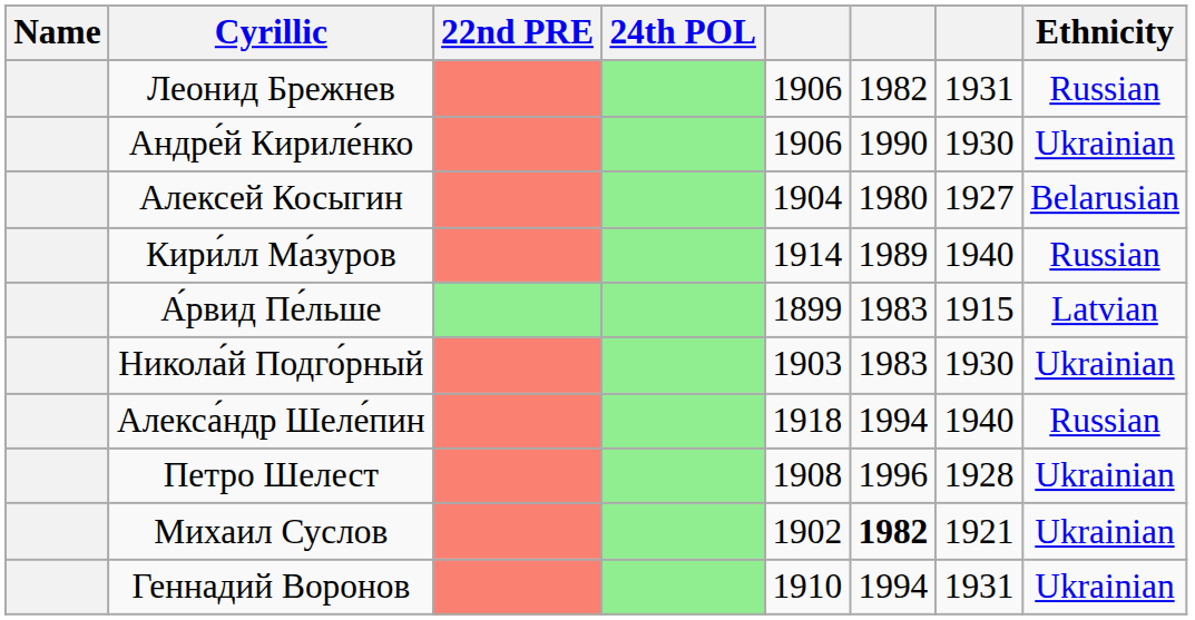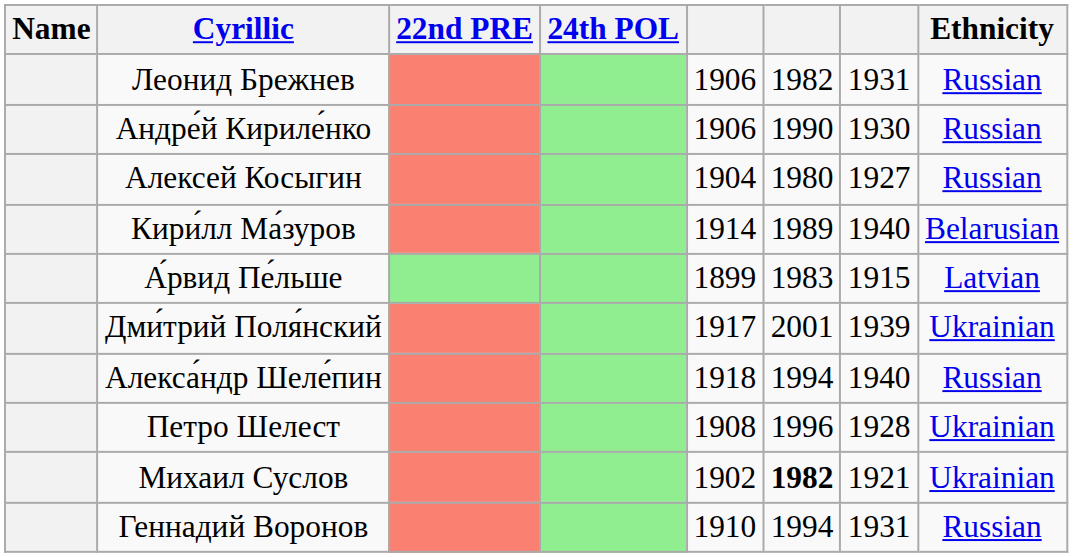Андре́й Кириле́нко | Ethnicity: Ukrainian -> Russian
Алексей Косыгин | Ethnicity: Belarusian -> Russian
Кири́лл Ма́зуров | Ethnicity: Russian -> Belarusian
- row: Никола́й Подго́рный | 1903 | 1983 | 1930 | Ukrainian
+ row: Дми́трий Поля́нский | 1917 | 2001 | 1939 | Ukrainian
Геннадий Воронов | Ethnicity: Ukrainian -> Russian
